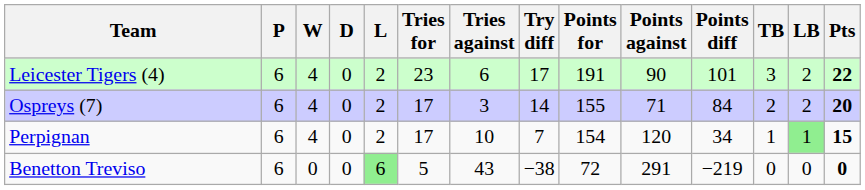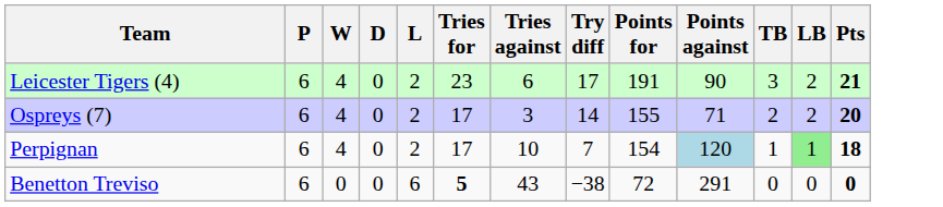- column: Points diff | 101 | 84 | 34 | −219
Leicester Tigers (4) | Pts: 22 -> 21
Perpignan | Points against: no background -> lightblue background
Perpignan | Pts: 15 -> 18
Benetton Treviso | L: lightgreen background -> no background
Benetton Treviso | Tries for: normal -> bold
